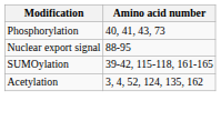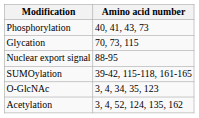+ row: Glycation | 70, 73, 115
+ row: O-GlcNAc | 3, 4, 34, 35, 123
